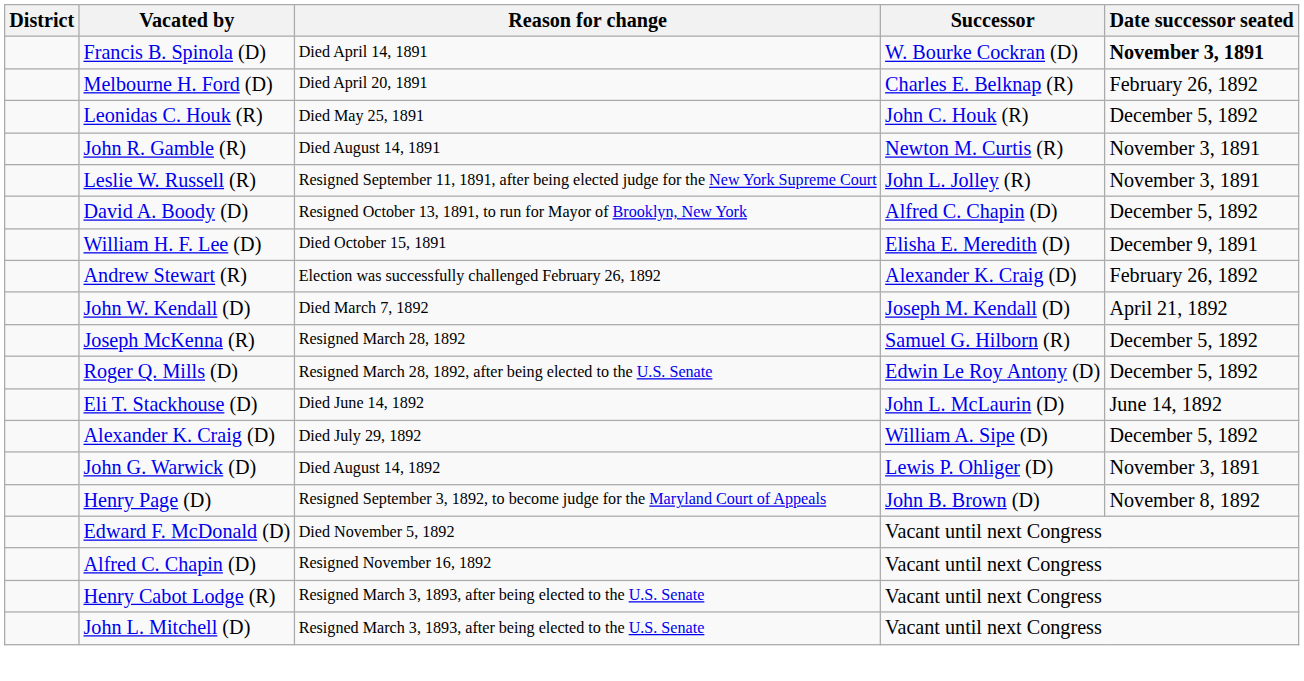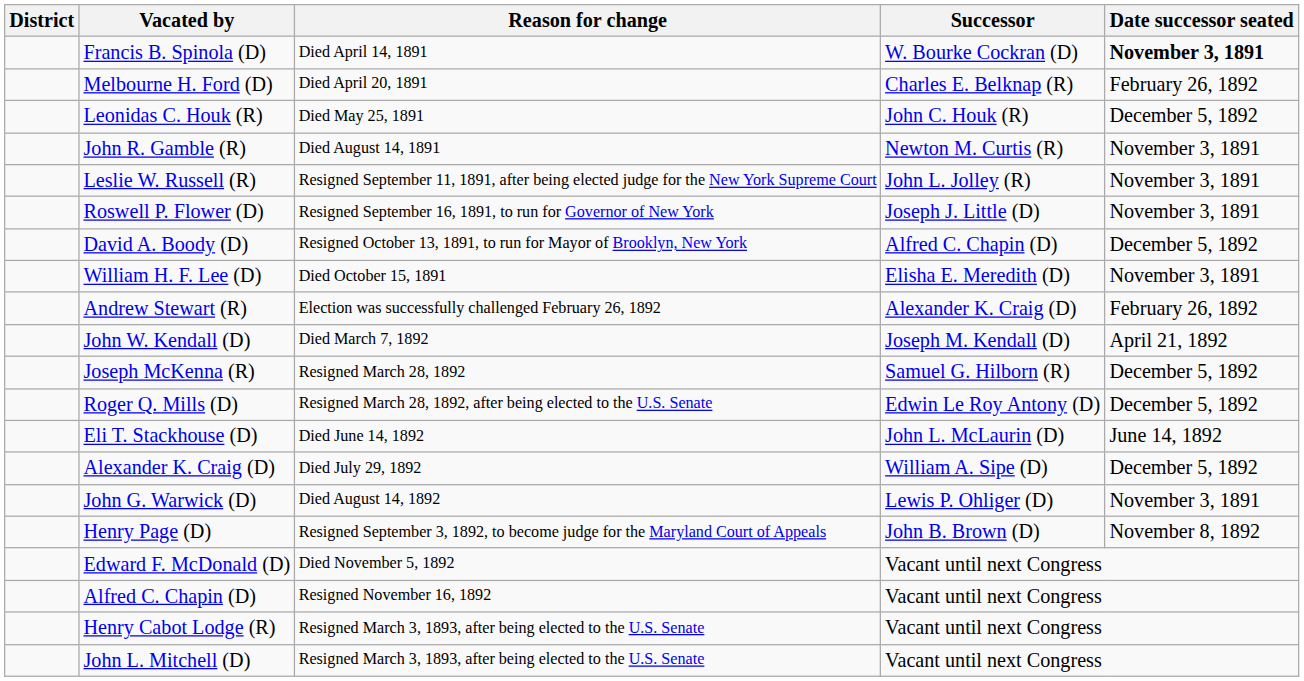+ row: Roswell P. Flower (D) | Resigned September 16, 1891, to run for Governor of New York | Joseph J. Little (D) | November 3, 1891
William H. F. Lee (D) | Date successor seated: December 9, 1891 -> November 3, 1891
